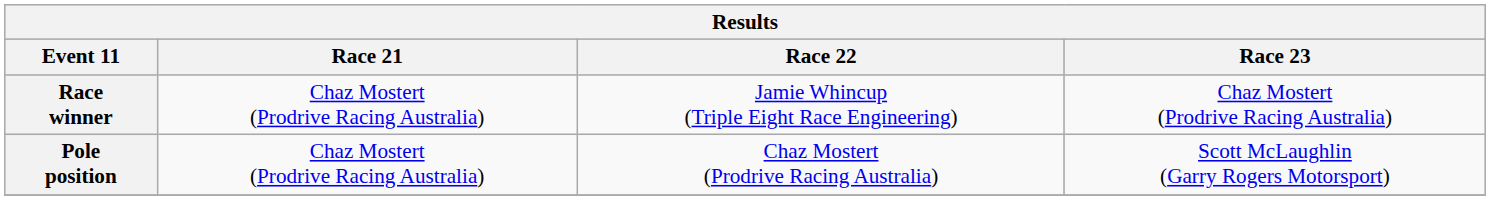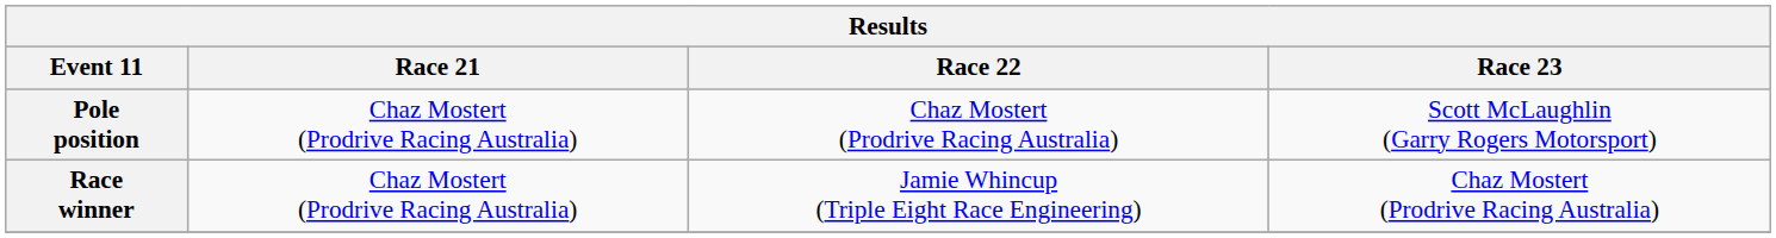rows swapped: Pole position <-> Race winner
